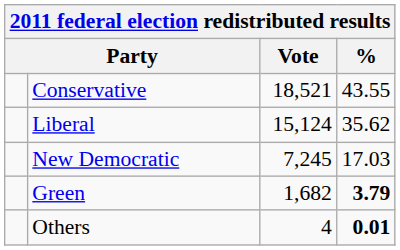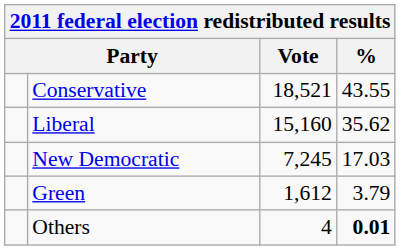Liberal | Vote: 15,124 -> 15,160
Green | Vote: 1,682 -> 1,612
Green | %: bold -> normal
